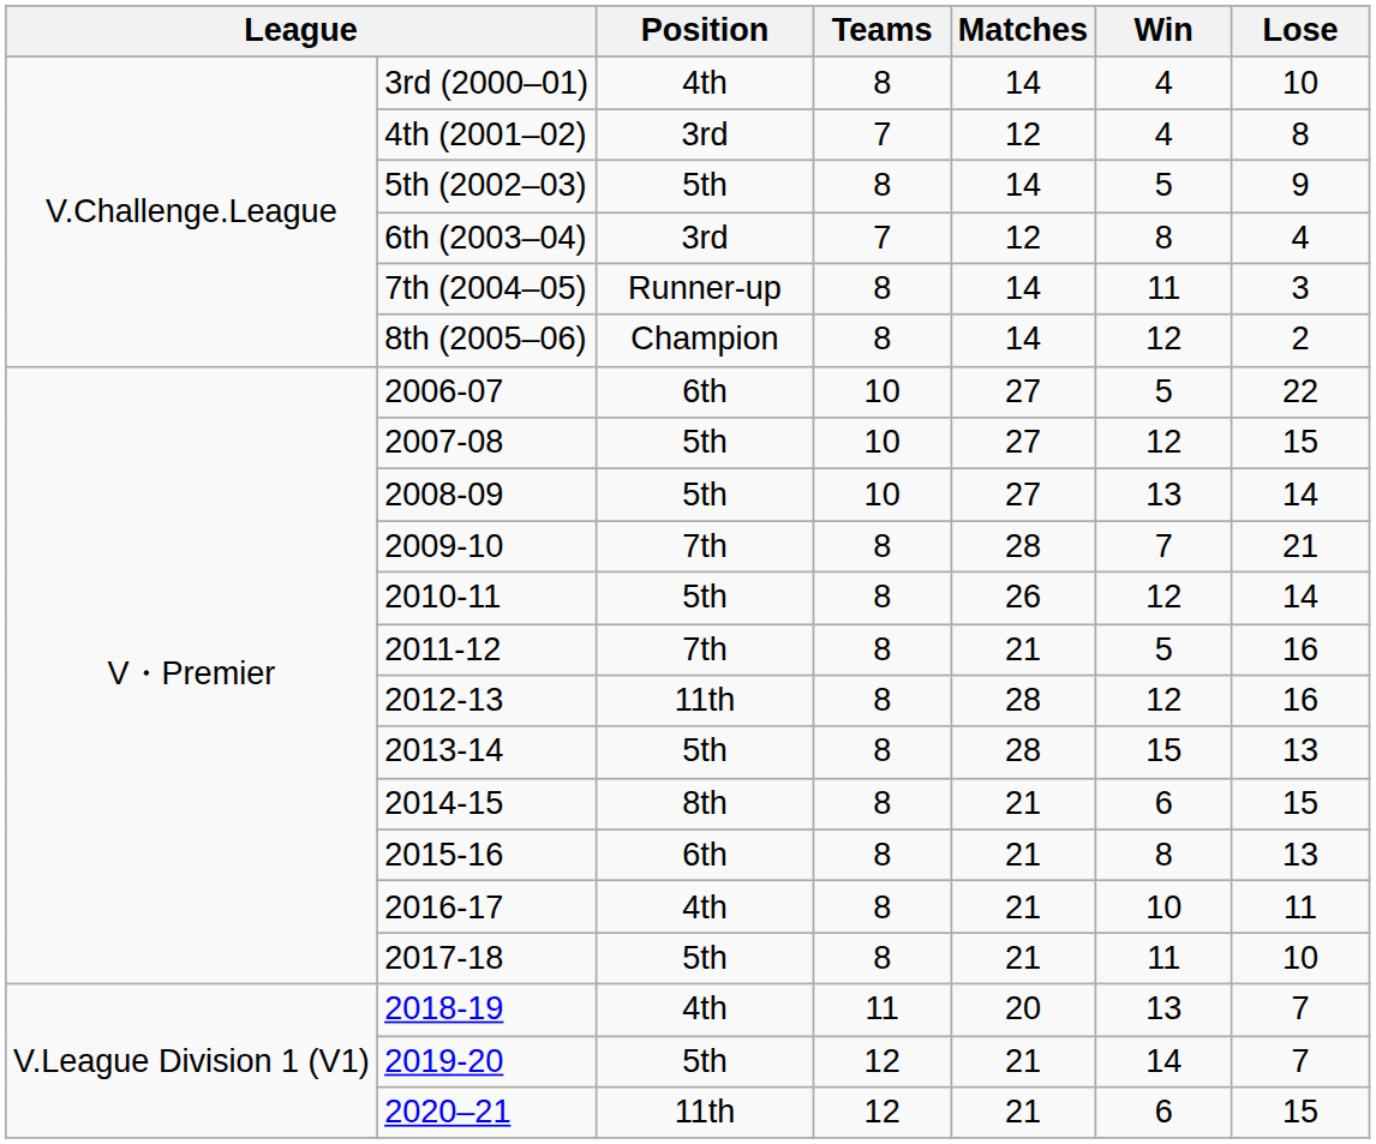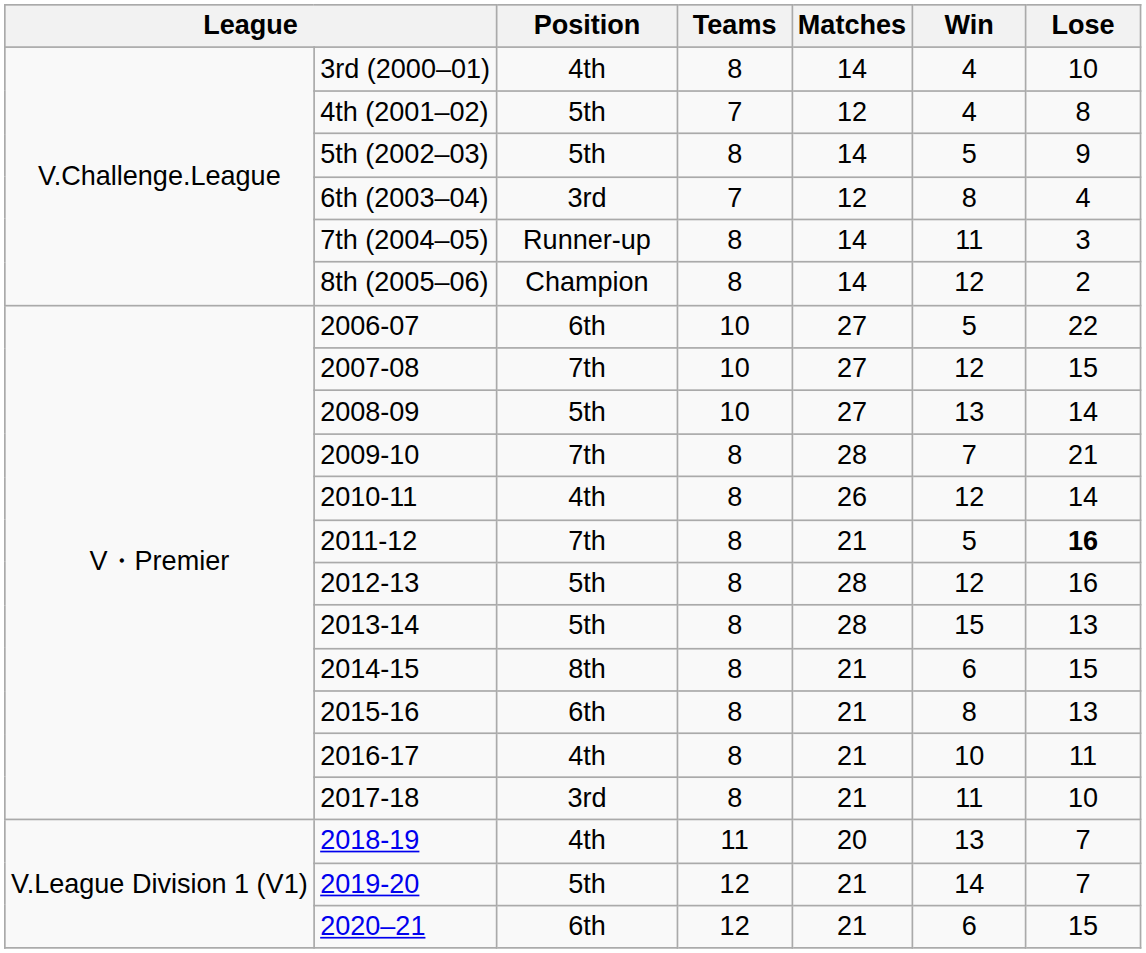4th (2001–02) | Position: 3rd -> 5th
2007-08 | Position: 5th -> 7th
2010-11 | Position: 5th -> 4th
2011-12 | Lose: normal -> bold
2012-13 | Position: 11th -> 5th
2017-18 | Position: 5th -> 3rd
2020–21 | Position: 11th -> 6th
